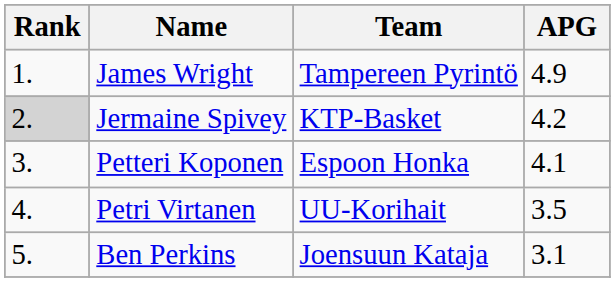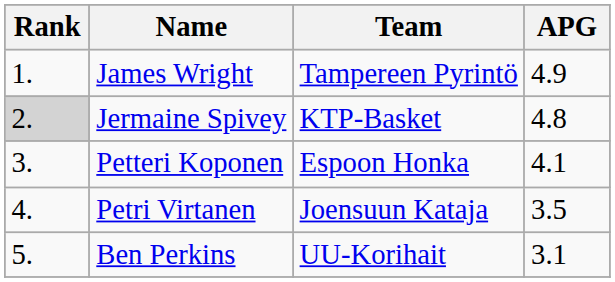Jermaine Spivey | APG: 4.2 -> 4.8
Petri Virtanen | Team: UU-Korihait -> Joensuun Kataja
Ben Perkins | Team: Joensuun Kataja -> UU-Korihait
